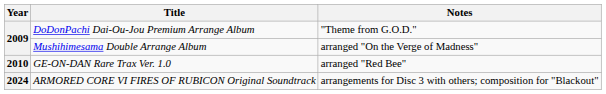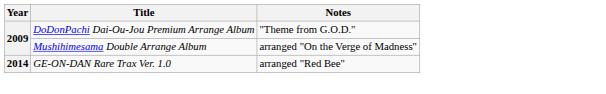GE-ON-DAN Rare Trax Ver. 1.0 | Year: 2010 -> 2014
- row: 2024 | ARMORED CORE VI FIRES OF RUBICON Original Soundtrack | arrangements for Disc 3 with others; composition for "Blackout"
